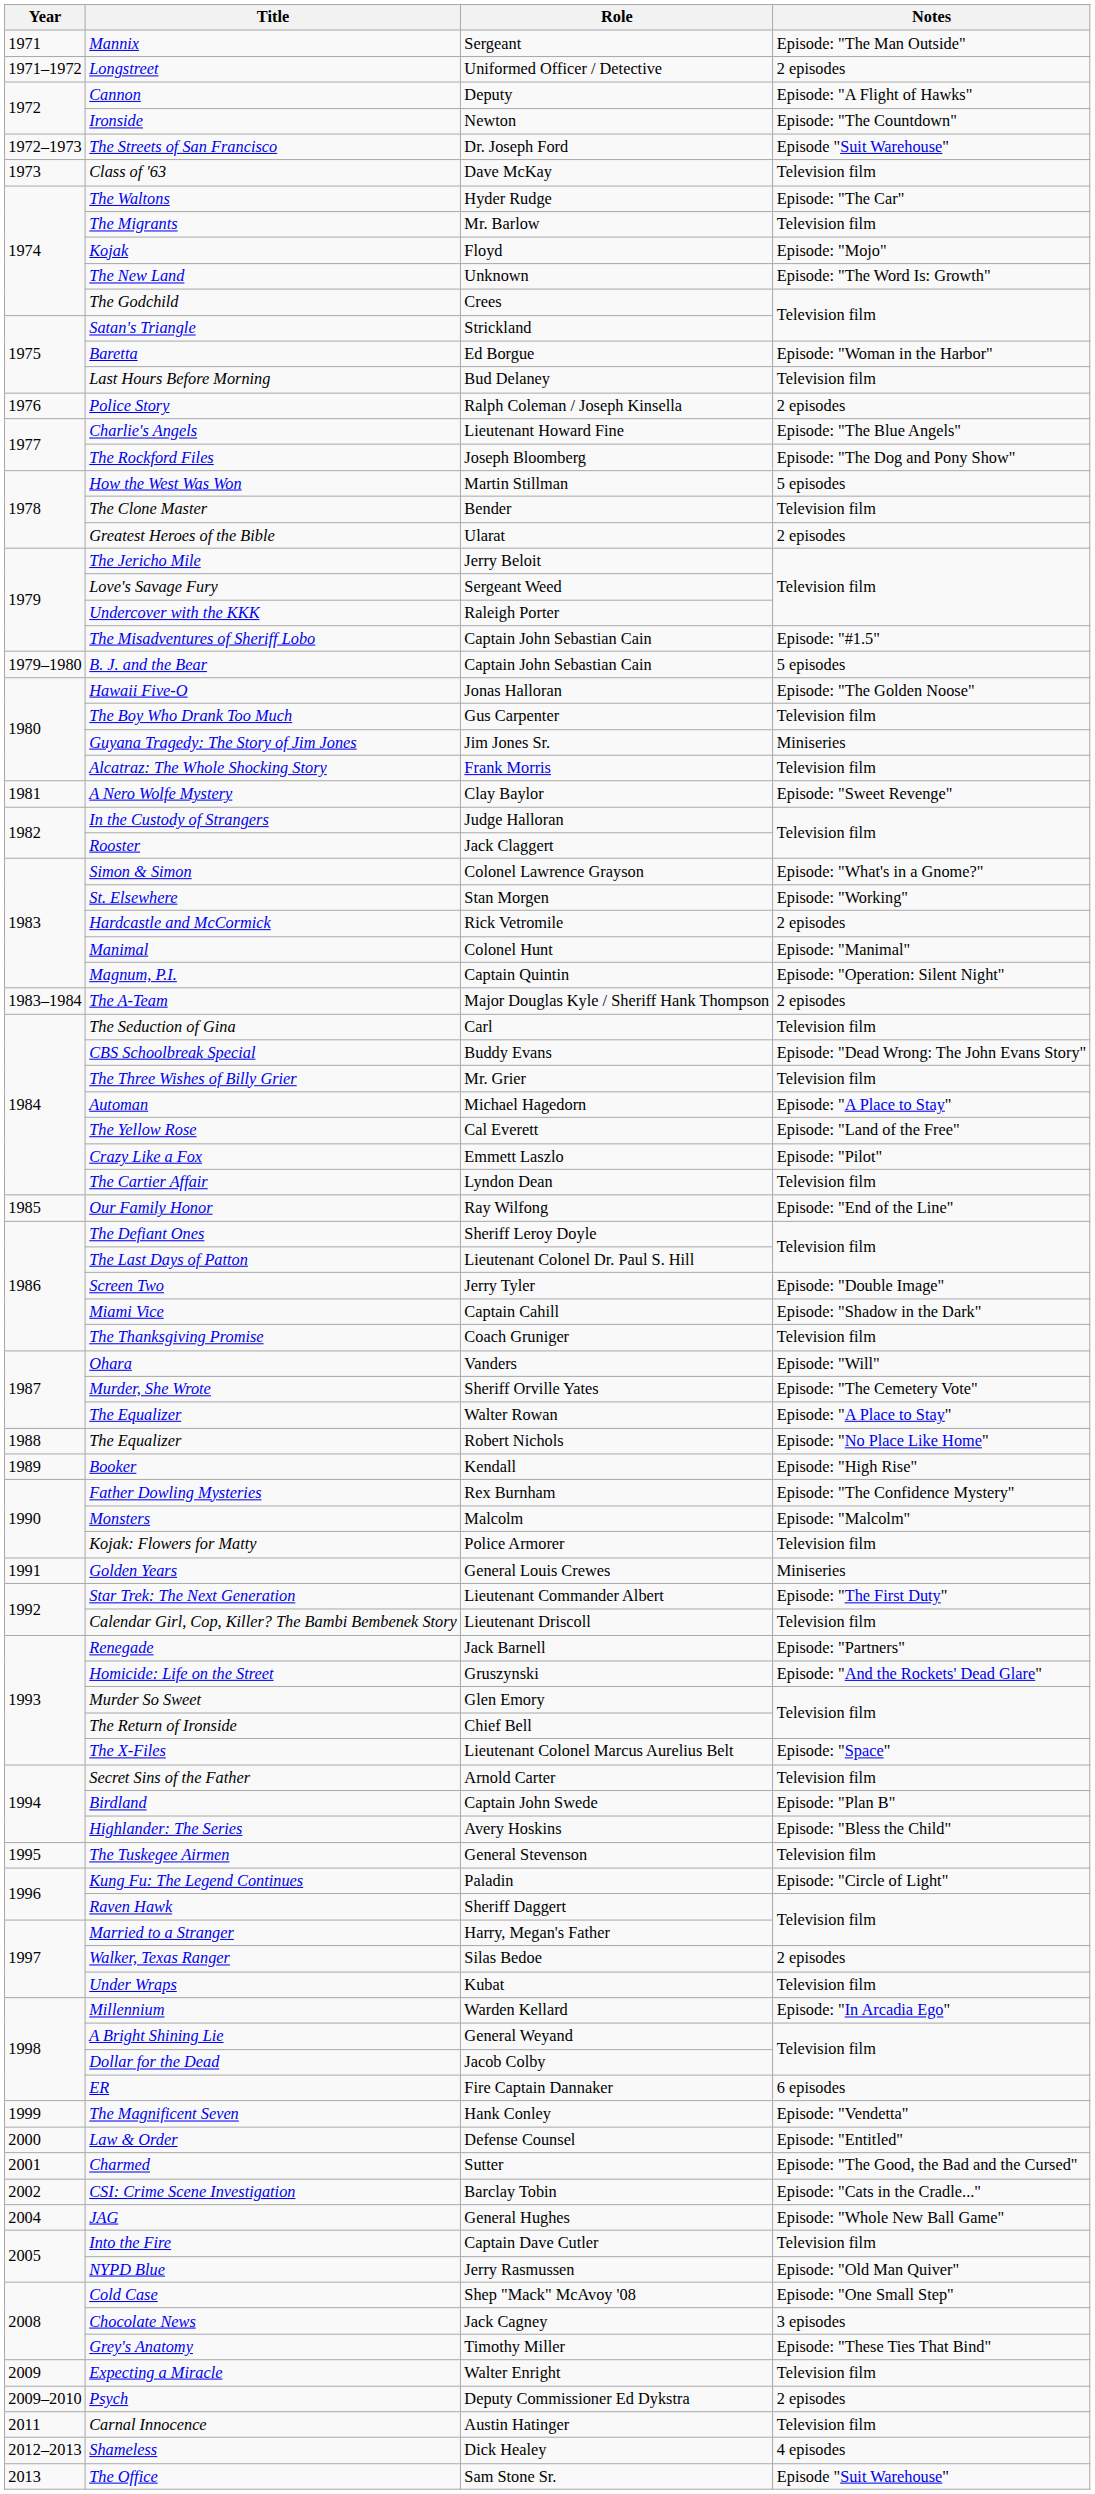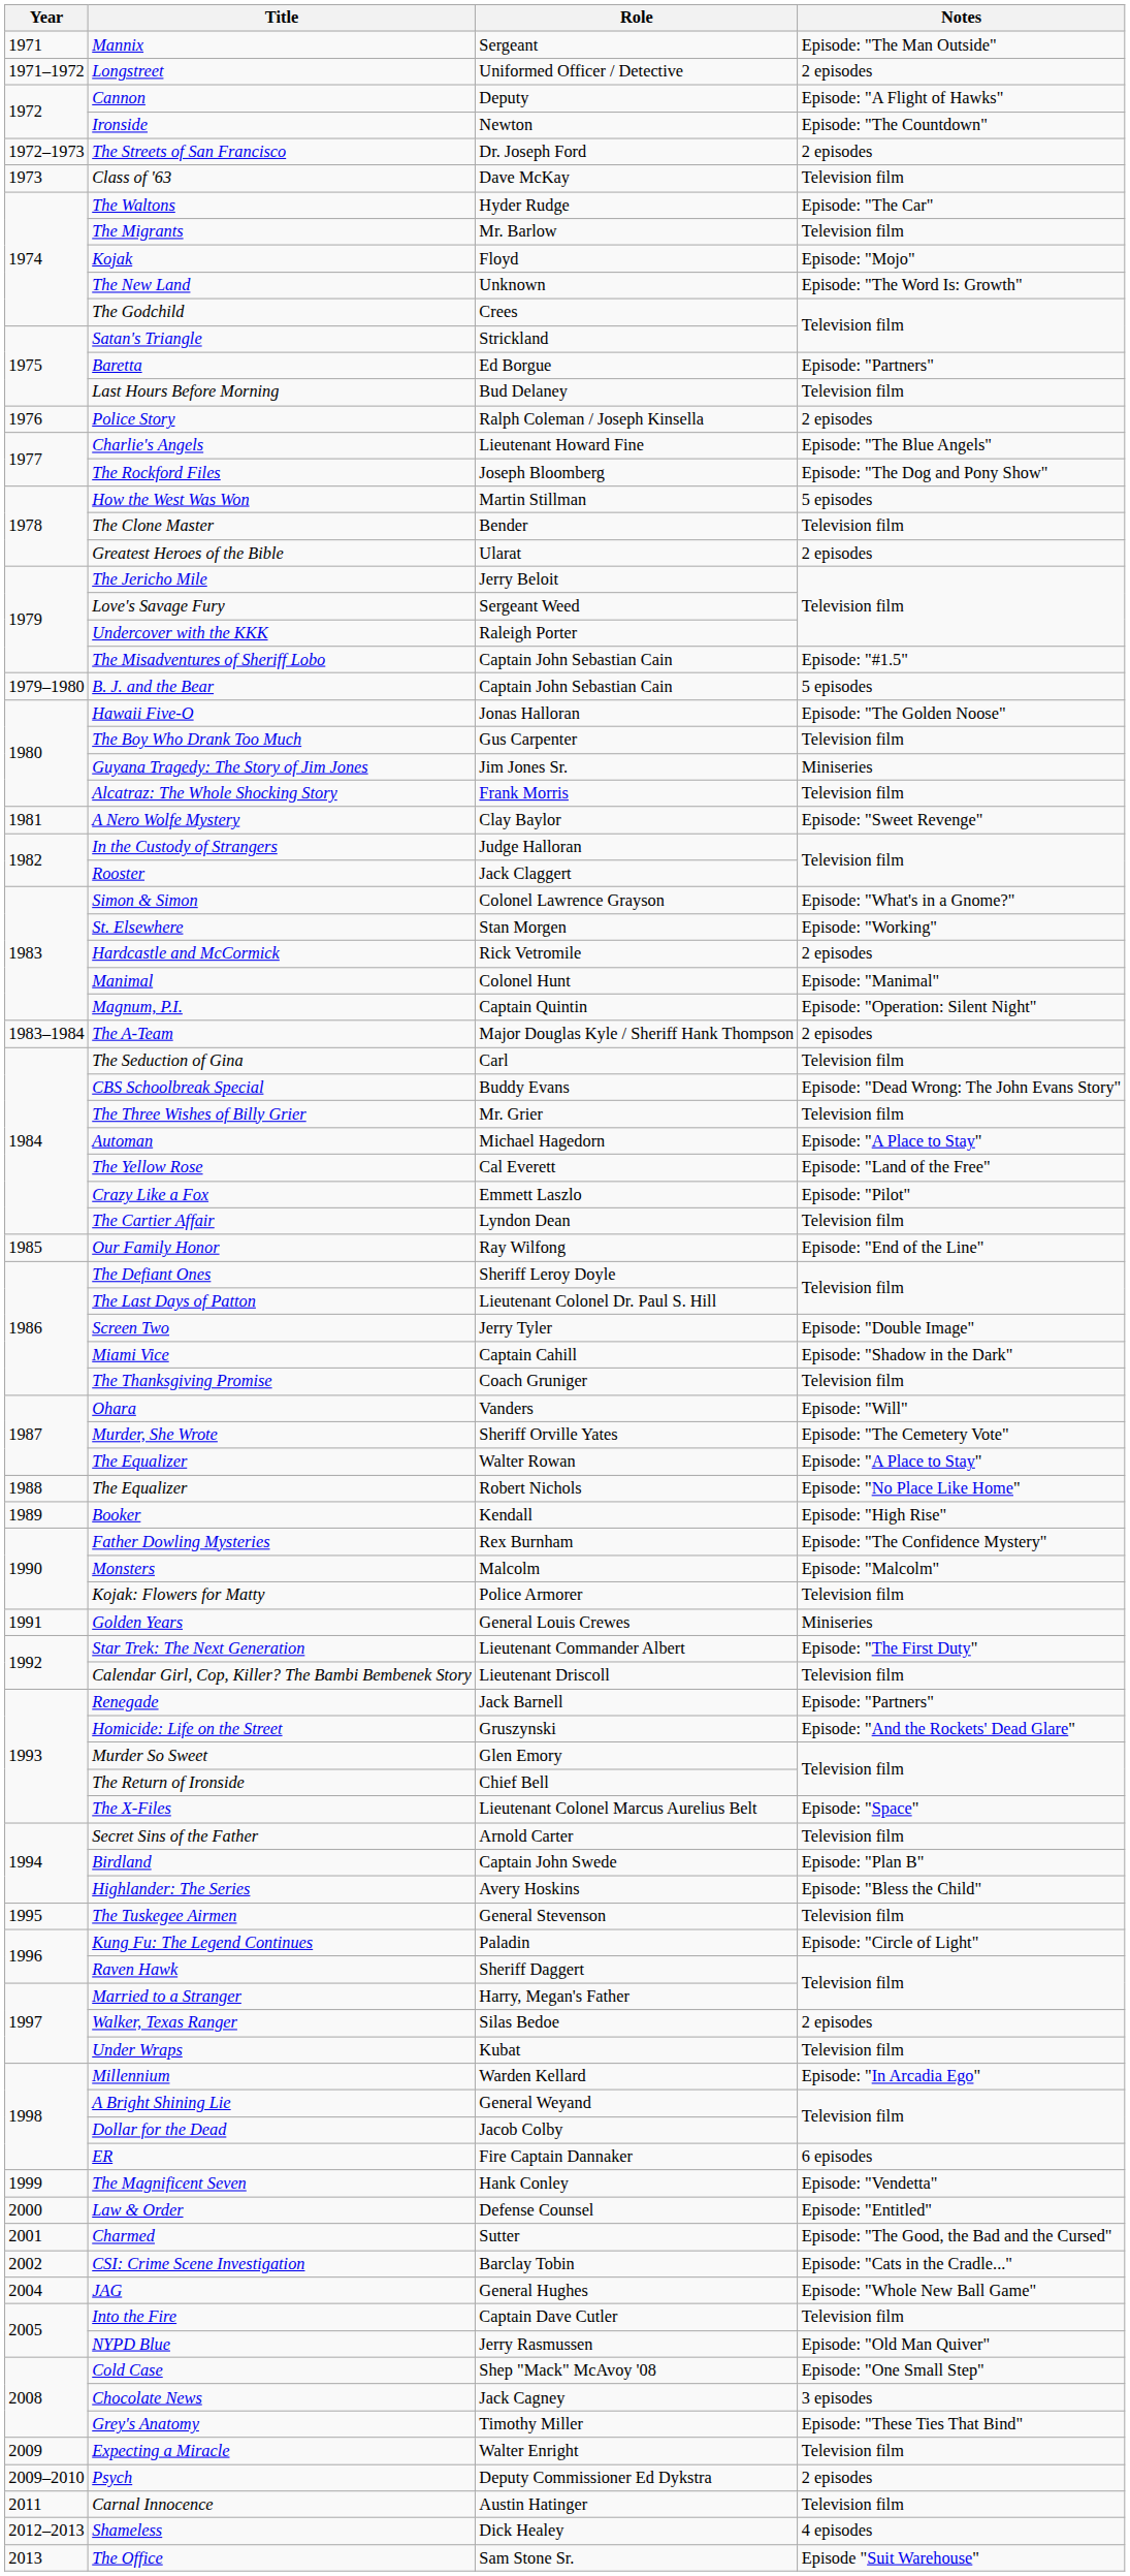The Streets of San Francisco | Notes: Episode "Suit Warehouse" -> 2 episodes
Baretta | Notes: Episode: "Woman in the Harbor" -> Episode: "Partners"
